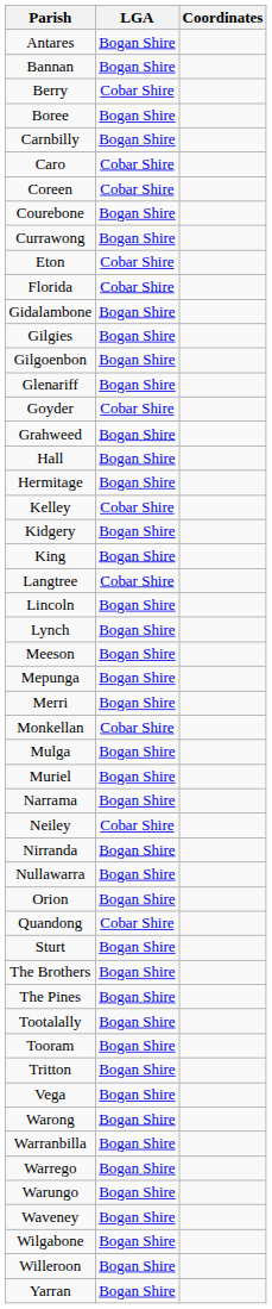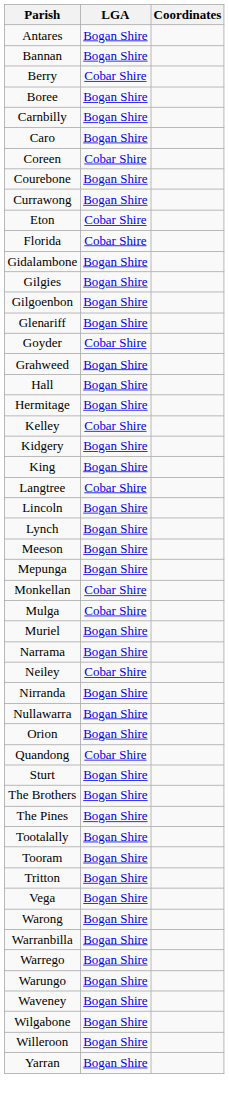Caro | LGA: Cobar Shire -> Bogan Shire
- row: Merri | Bogan Shire
Mulga | LGA: Bogan Shire -> Cobar Shire
